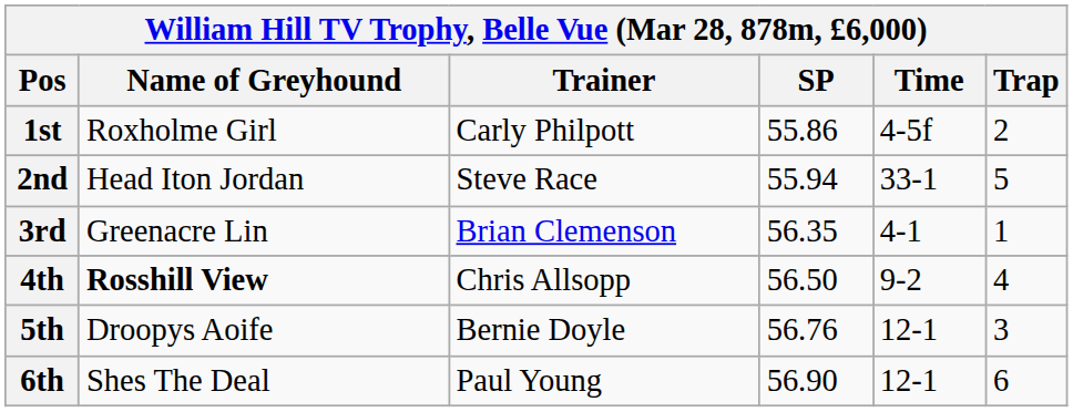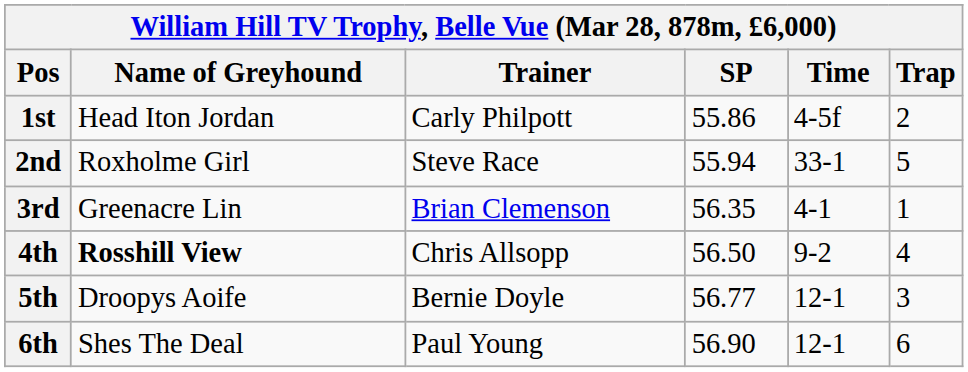1st | Name of Greyhound: Roxholme Girl -> Head Iton Jordan
2nd | Name of Greyhound: Head Iton Jordan -> Roxholme Girl
5th | SP: 56.76 -> 56.77
